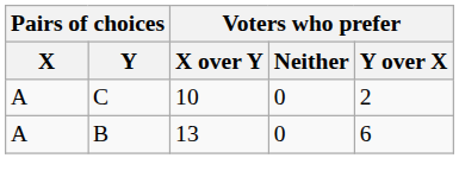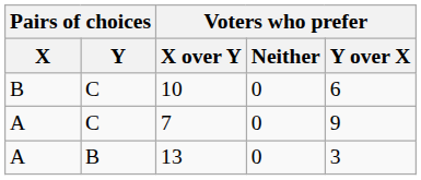10 | Pairs of choices / X: A -> B
10 | Voters who prefer / Y over X: 2 -> 6
+ row: A | C | 7 | 0 | 9
13 | Voters who prefer / Y over X: 6 -> 3
